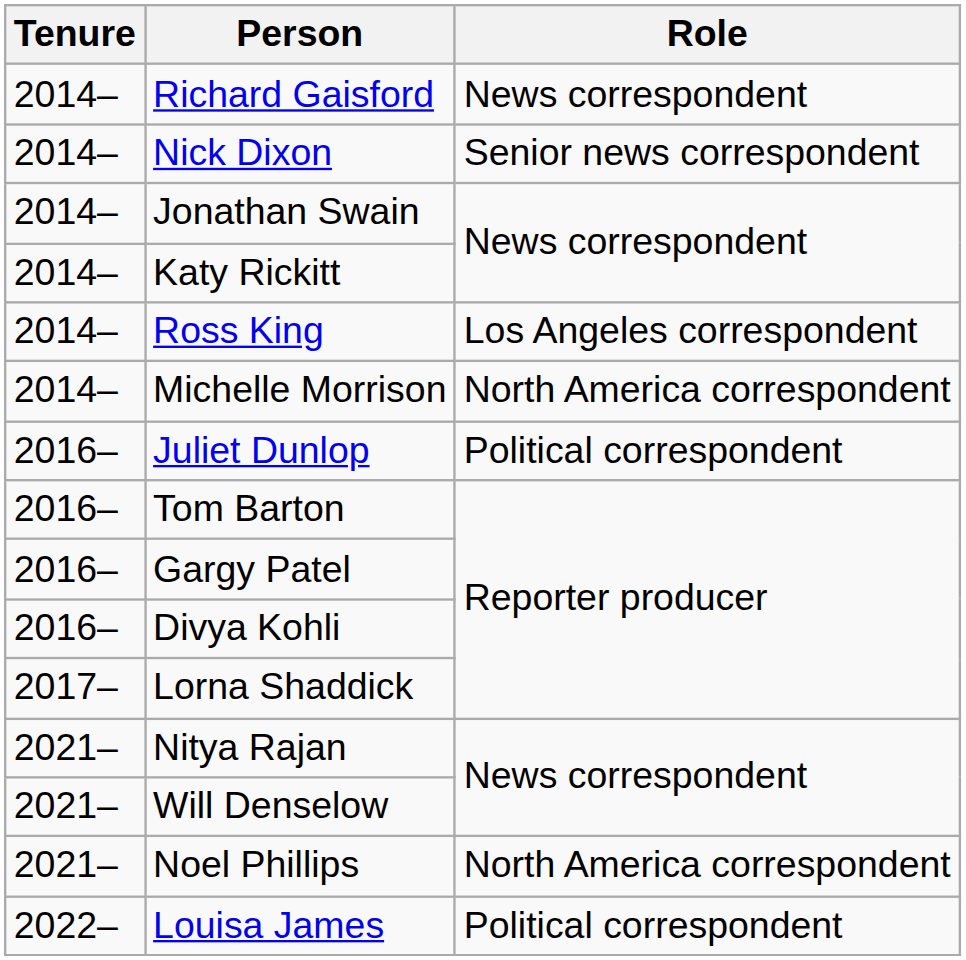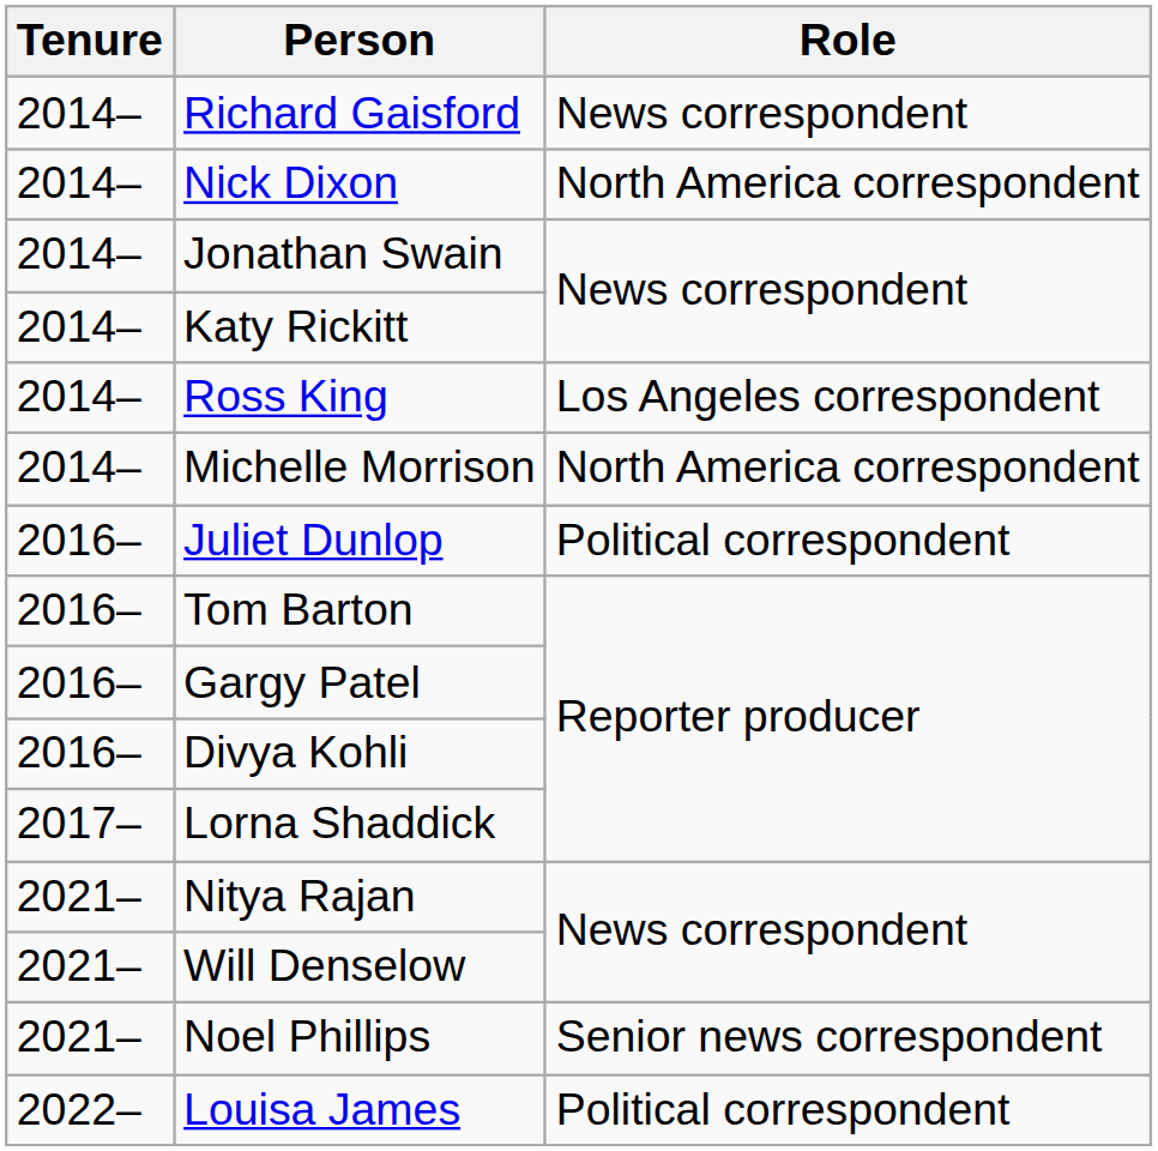Nick Dixon | Role: Senior news correspondent -> North America correspondent
Noel Phillips | Role: North America correspondent -> Senior news correspondent
